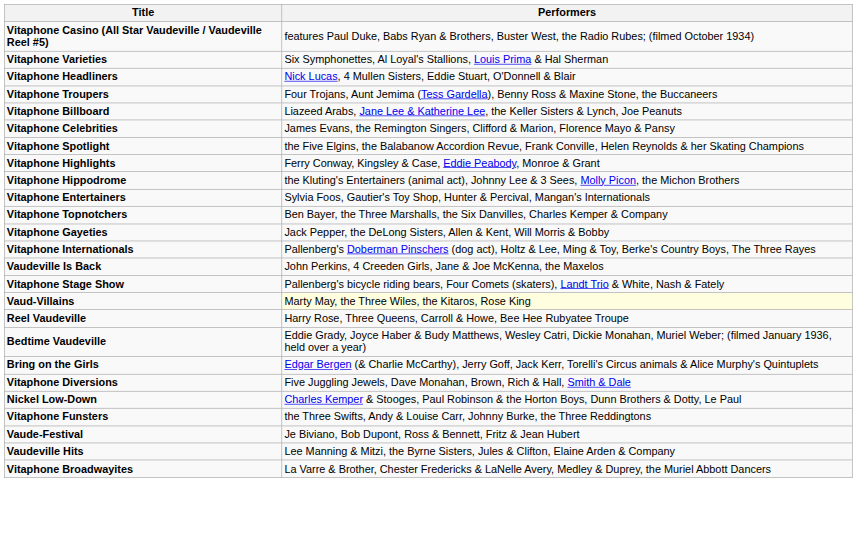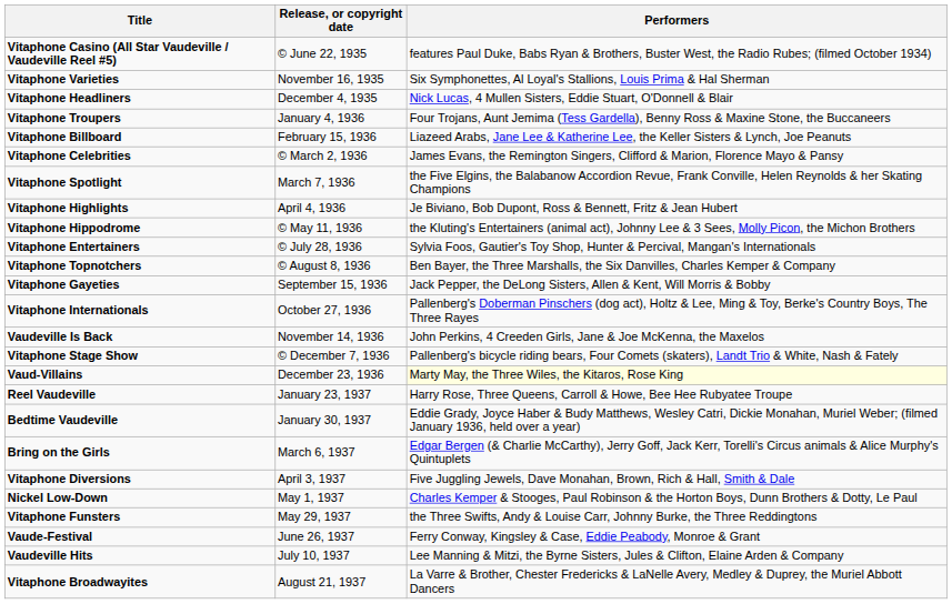+ column: Release, or copyright date | © June 22, 1935 | November 16, 1935 | December 4, 1935 | January 4, 1936 | February 15, 1936 | © March 2, 1936 | March 7, 1936 | April 4, 1936 | © May 11, 1936 | © July 28, 1936 | © August 8, 1936 | September 15, 1936 | October 27, 1936 | November 14, 1936 | © December 7, 1936 | December 23, 1936 | January 23, 1937 | January 30, 1937 | March 6, 1937 | April 3, 1937 | May 1, 1937 | May 29, 1937 | June 26, 1937 | July 10, 1937 | August 21, 1937
Vitaphone Highlights | Performers: Ferry Conway, Kingsley & Case, Eddie Peabody, Monroe & Grant -> Je Biviano, Bob Dupont, Ross & Bennett, Fritz & Jean Hubert
Vaude-Festival | Performers: Je Biviano, Bob Dupont, Ross & Bennett, Fritz & Jean Hubert -> Ferry Conway, Kingsley & Case, Eddie Peabody, Monroe & Grant
